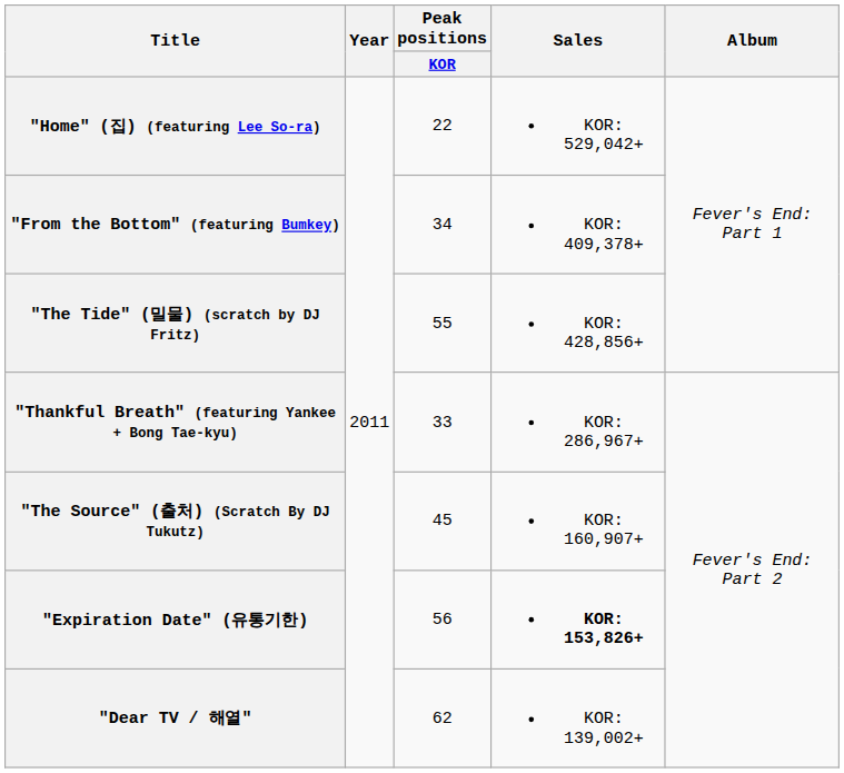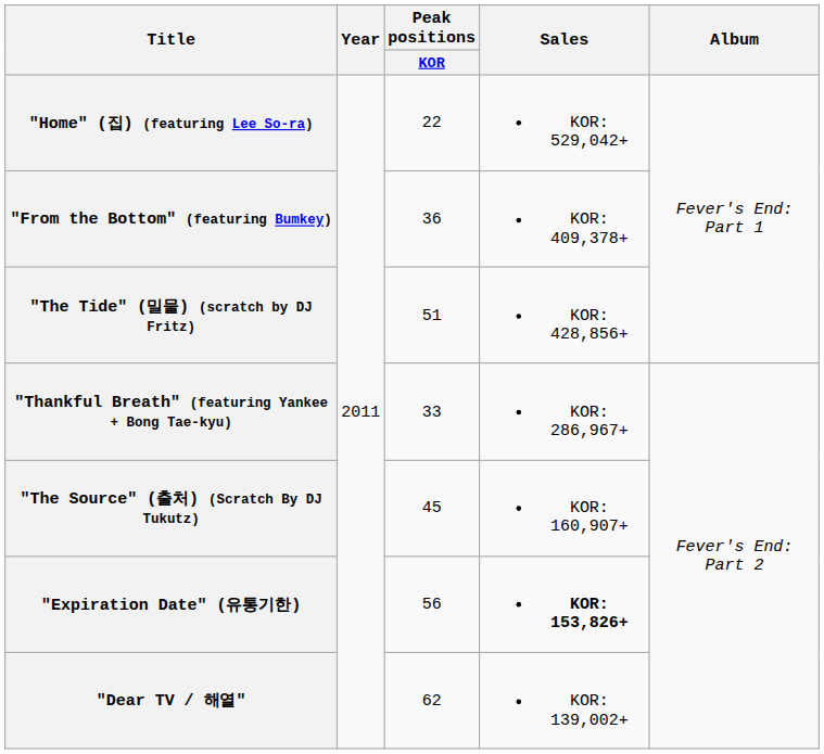"From the Bottom" (featuring Bumkey) | Peak positions / KOR: 34 -> 36
"The Tide" (밀물) (scratch by DJ Fritz) | Peak positions / KOR: 55 -> 51
